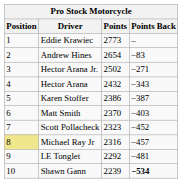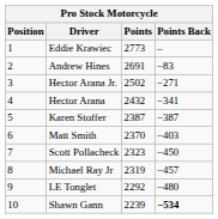Andrew Hines | Points: 2654 -> 2691
Hector Arana | Points Back: −343 -> −341
Karen Stoffer | Points: 2386 -> 2387
Scott Pollacheck | Points Back: −452 -> −450
Michael Ray Jr | Position: khaki background -> no background
Michael Ray Jr | Points: 2316 -> 2319
LE Tonglet | Points Back: −481 -> −480
